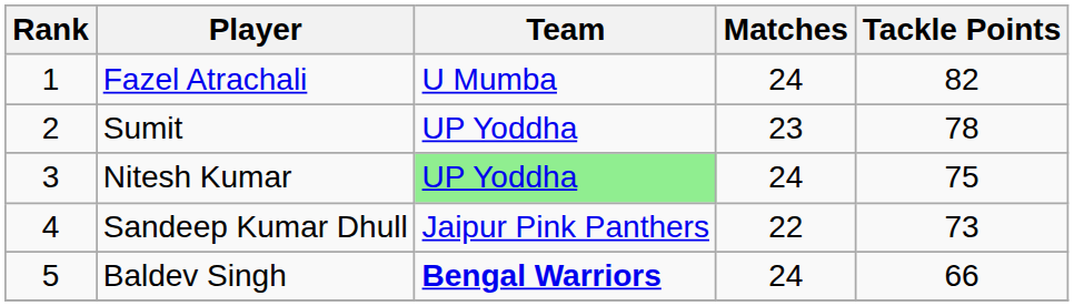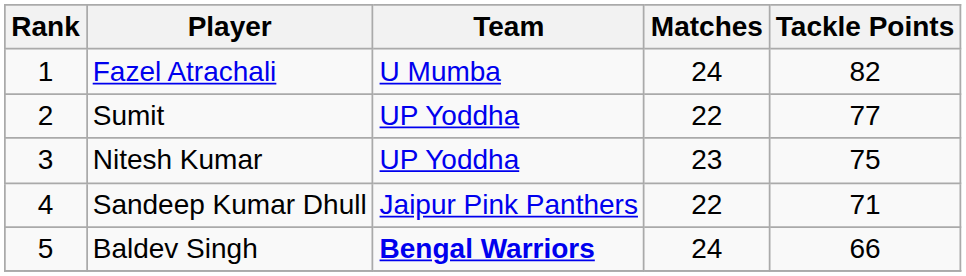Sumit | Matches: 23 -> 22
Sumit | Tackle Points: 78 -> 77
Nitesh Kumar | Team: lightgreen background -> no background
Nitesh Kumar | Matches: 24 -> 23
Sandeep Kumar Dhull | Tackle Points: 73 -> 71
